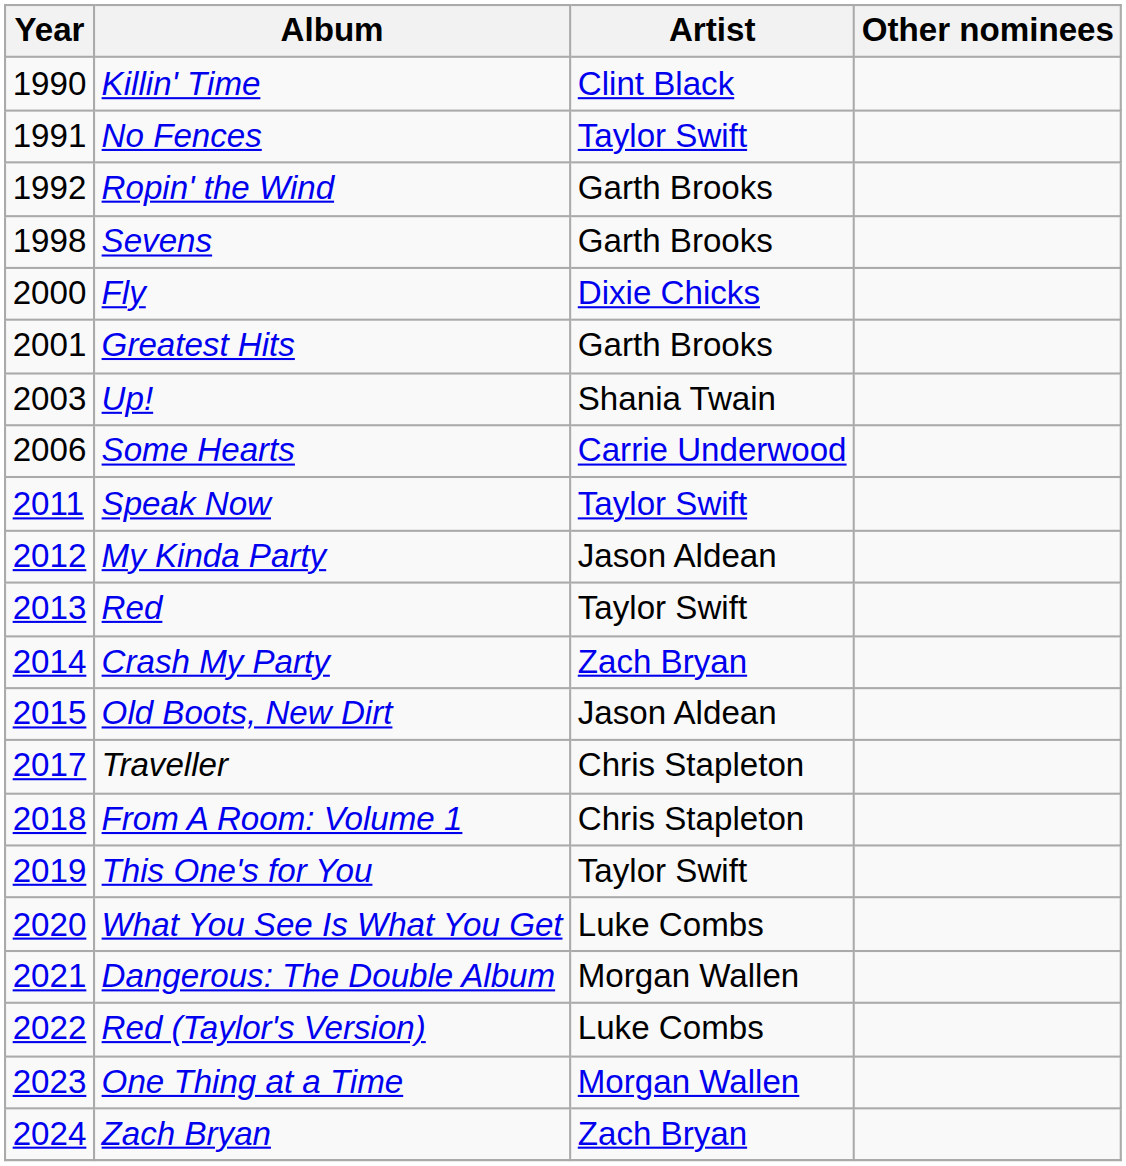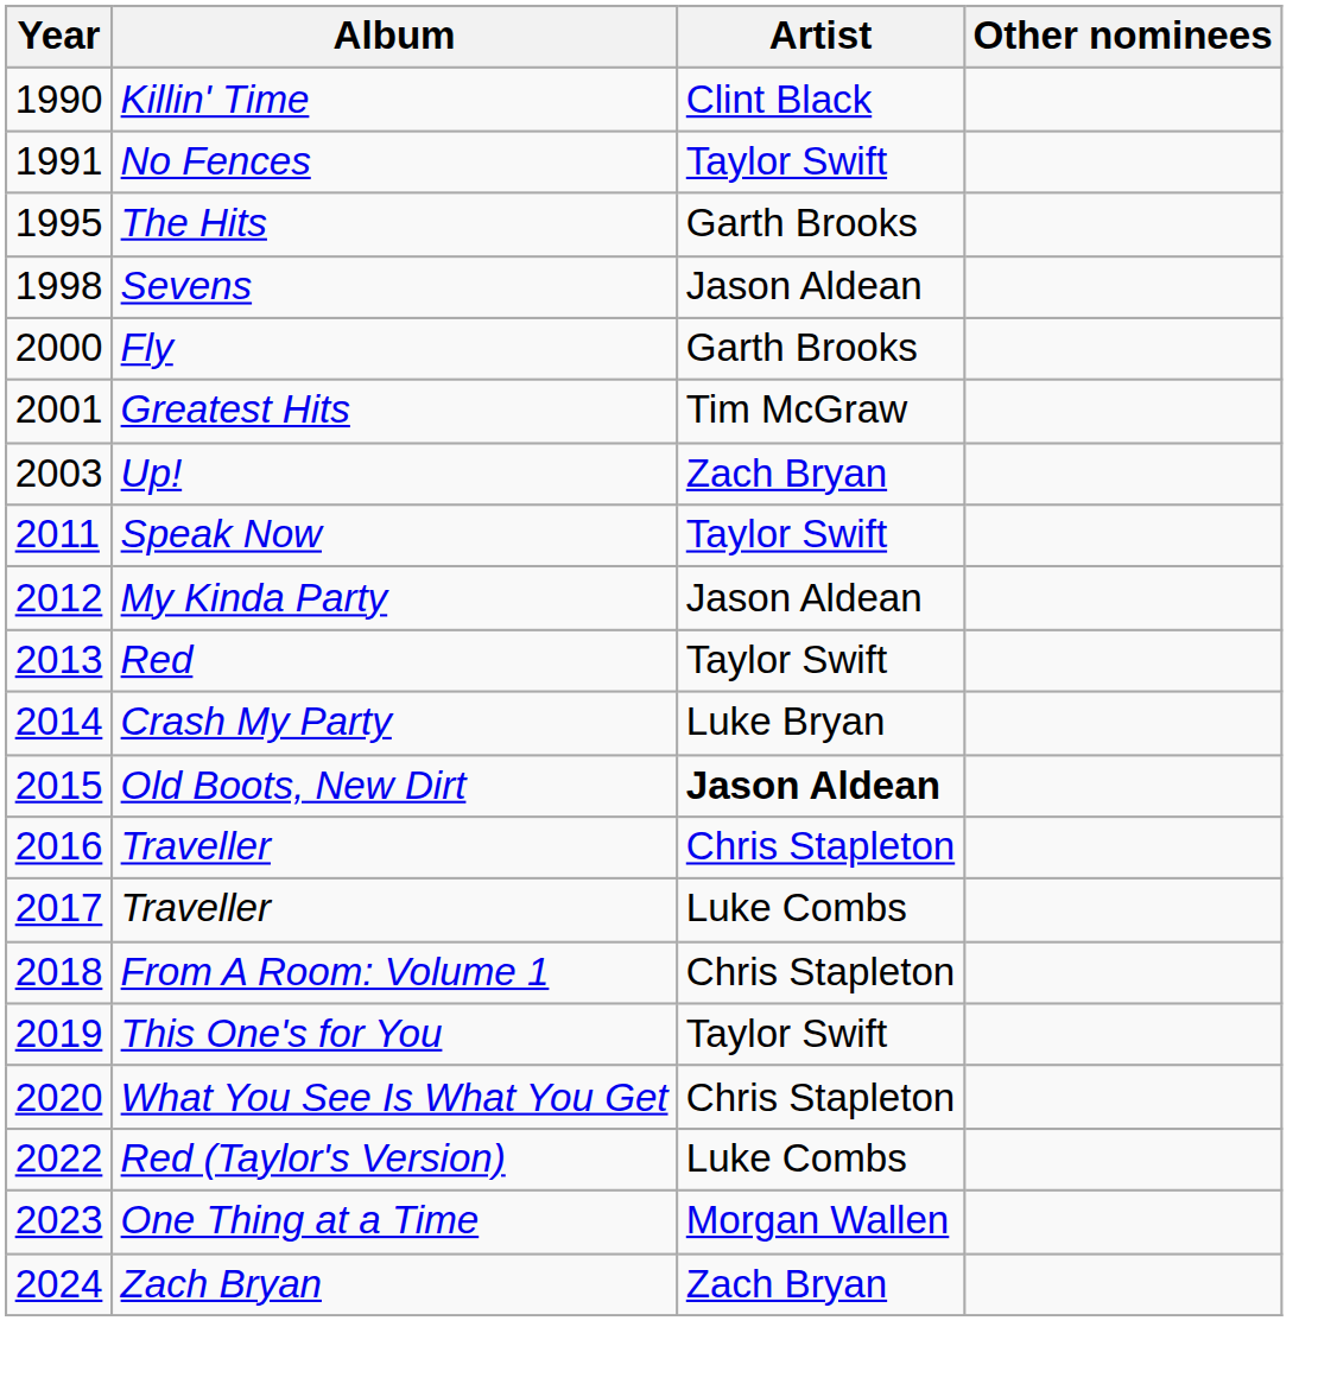- row: 1992 | Ropin' the Wind | Garth Brooks
+ row: 1995 | The Hits | Garth Brooks
Sevens | Artist: Garth Brooks -> Jason Aldean
Fly | Artist: Dixie Chicks -> Garth Brooks
Greatest Hits | Artist: Garth Brooks -> Tim McGraw
Up! | Artist: Shania Twain -> Zach Bryan
- row: 2006 | Some Hearts | Carrie Underwood
Crash My Party | Artist: Zach Bryan -> Luke Bryan
Old Boots, New Dirt | Artist: normal -> bold
+ row: 2016 | Traveller | Chris Stapleton
2017 / Traveller | Artist: Chris Stapleton -> Luke Combs
What You See Is What You Get | Artist: Luke Combs -> Chris Stapleton
- row: 2021 | Dangerous: The Double Album | Morgan Wallen
